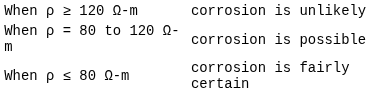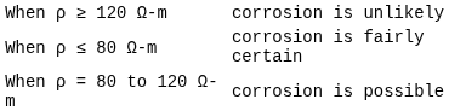rows swapped: When ρ = 80 to 120 Ω-m <-> When ρ ≤ 80 Ω-m
